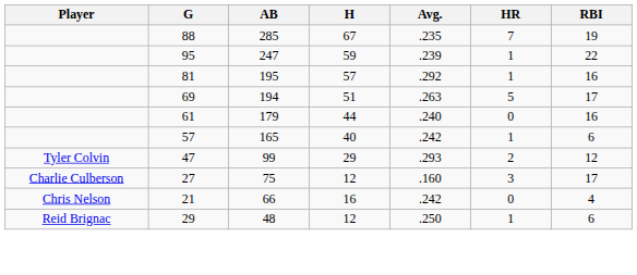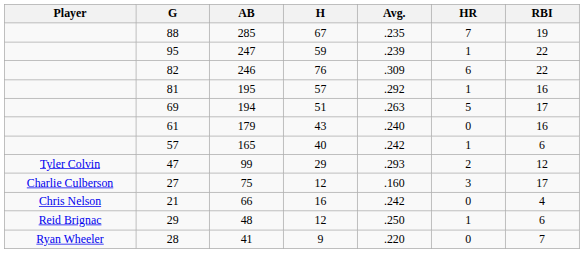+ row: 82 | 246 | 76 | .309 | 6 | 22
61 | H: 44 -> 43
+ row: Ryan Wheeler | 28 | 41 | 9 | .220 | 0 | 7
